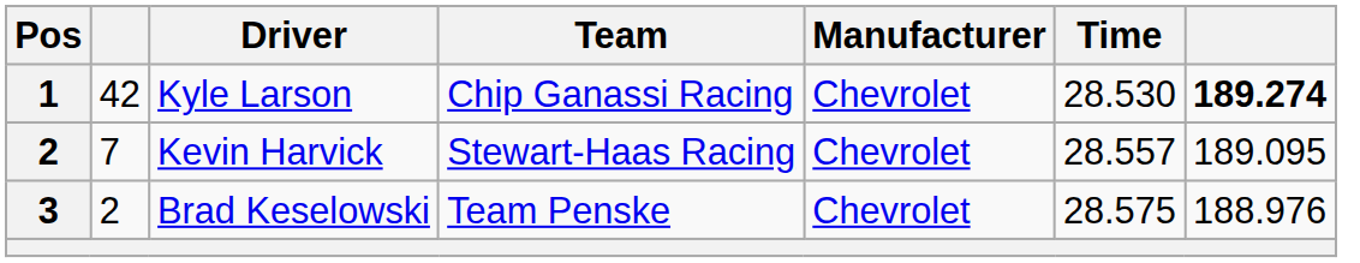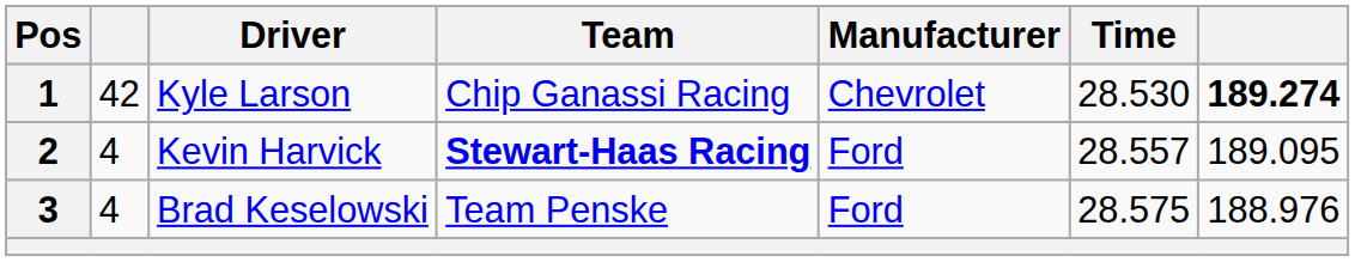Kevin Harvick | column 2: 7 -> 4
Kevin Harvick | Team: normal -> bold
Kevin Harvick | Manufacturer: Chevrolet -> Ford
Brad Keselowski | column 2: 2 -> 4
Brad Keselowski | Manufacturer: Chevrolet -> Ford
